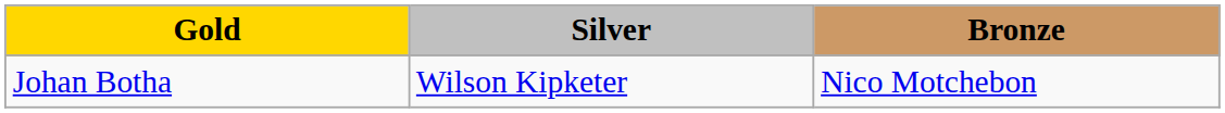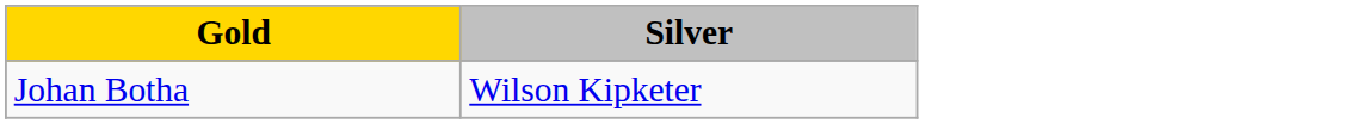- column: Bronze | Nico Motchebon
